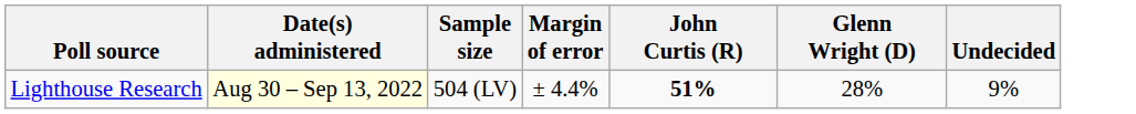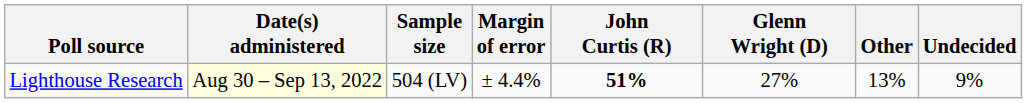+ column: Other | 13%
Lighthouse Research | Glenn Wright (D): 28% -> 27%
